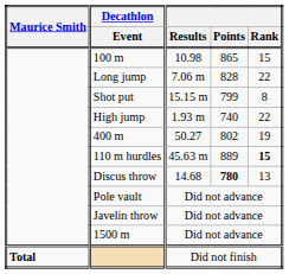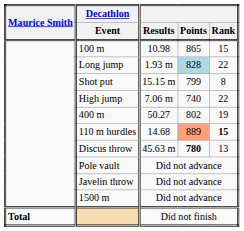Long jump | Results: 7.06 m -> 1.93 m
Long jump | Points: no background -> lightblue background
High jump | Results: 1.93 m -> 7.06 m
110 m hurdles | Results: 45.63 m -> 14.68
110 m hurdles | Points: no background -> lightsalmon background
Discus throw | Results: 14.68 -> 45.63 m
